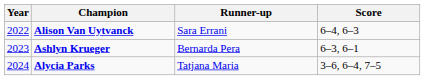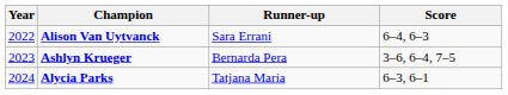Ashlyn Krueger | Score: 6–3, 6–1 -> 3–6, 6–4, 7–5
Alycia Parks | Score: 3–6, 6–4, 7–5 -> 6–3, 6–1
